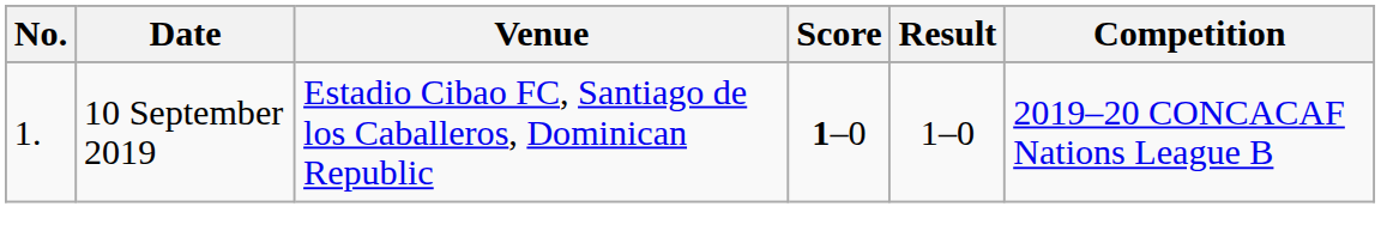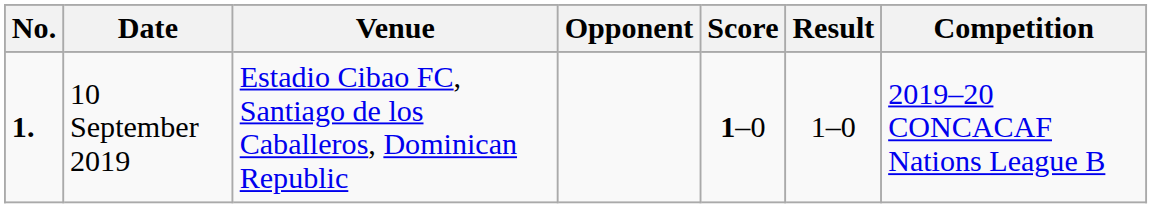+ column: Opponent
10 September 2019 | No.: normal -> bold
